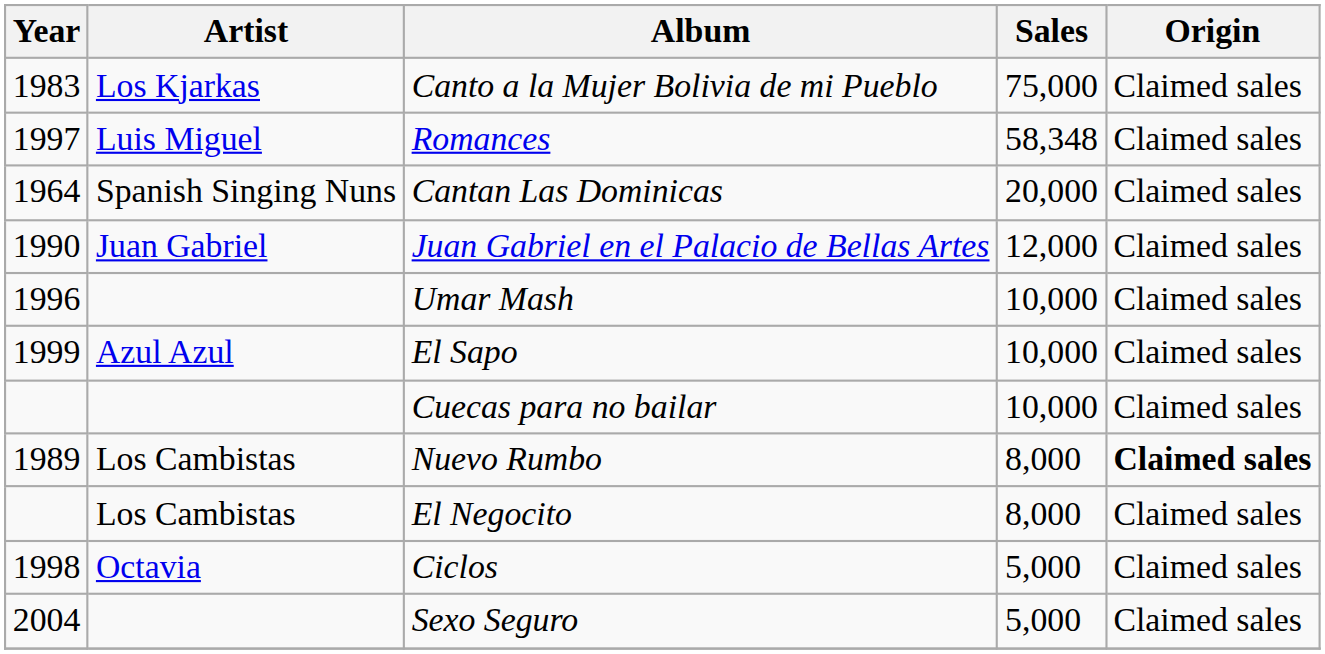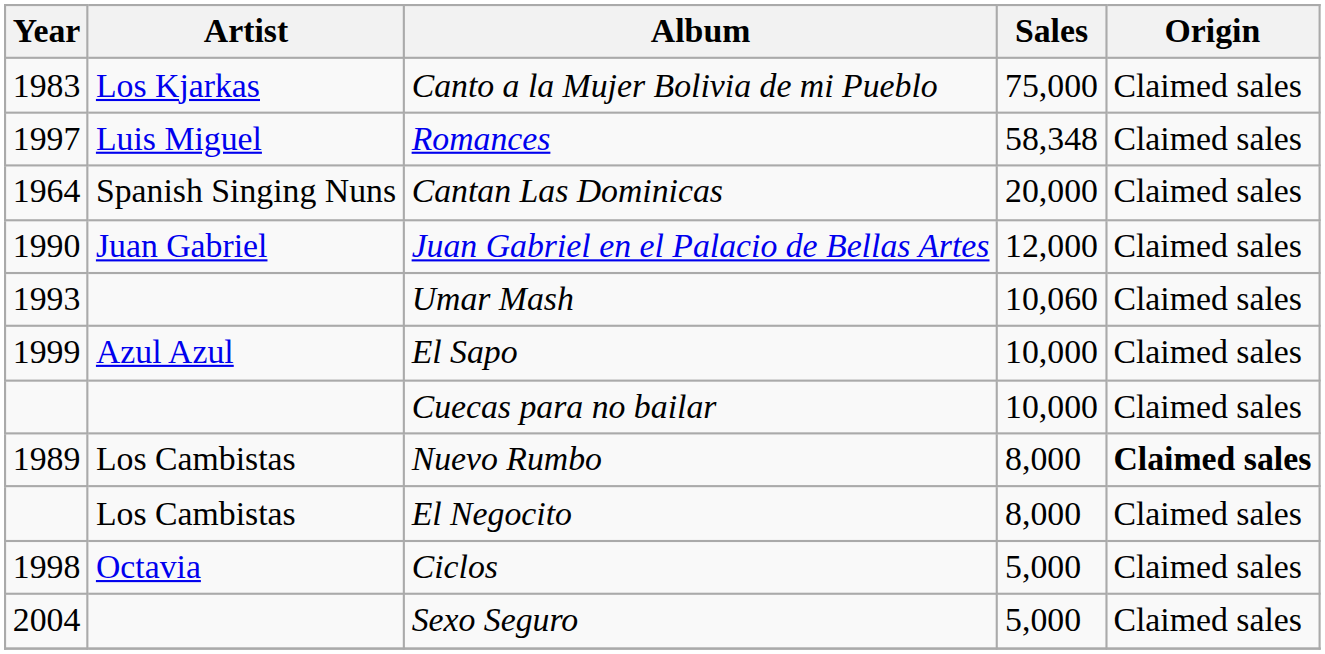Umar Mash | Year: 1996 -> 1993
Umar Mash | Sales: 10,000 -> 10,060
